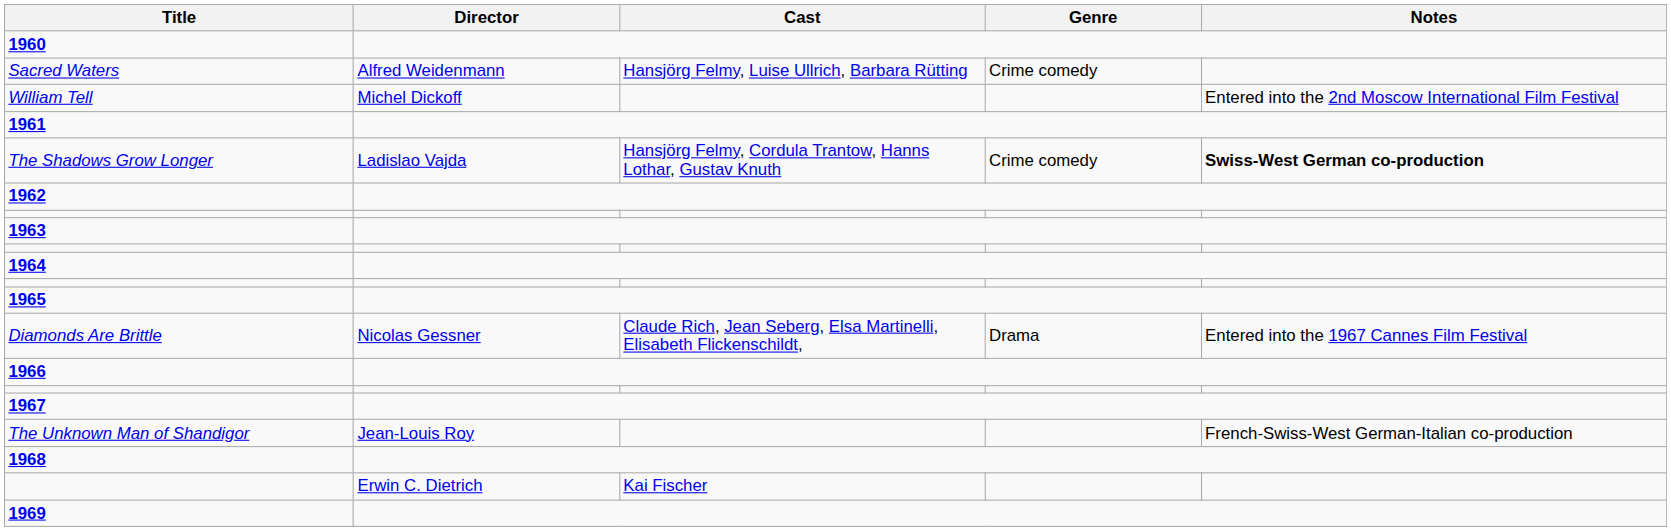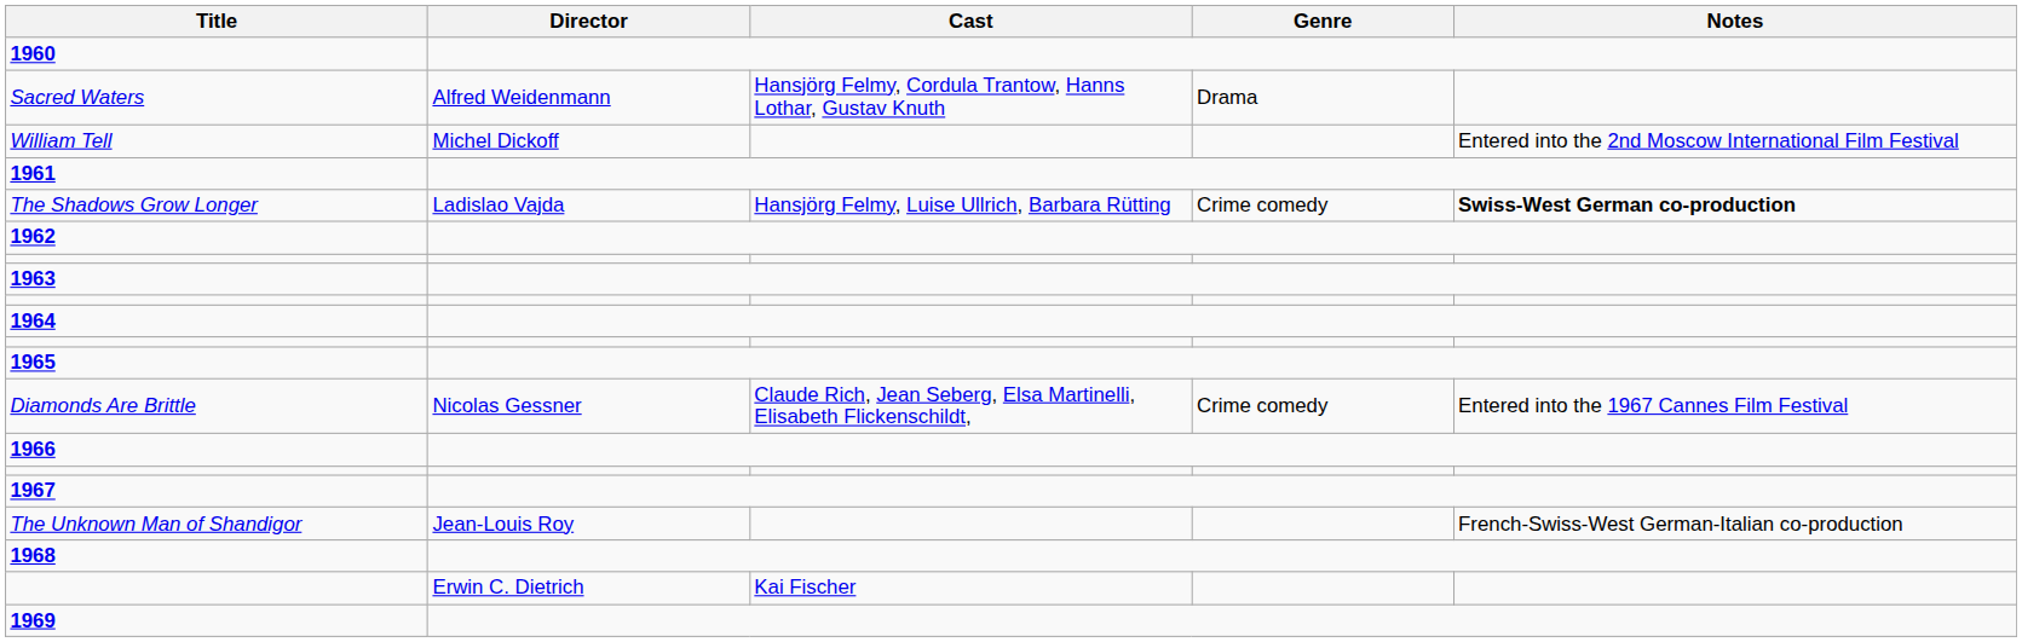Sacred Waters | Cast: Hansjörg Felmy, Luise Ullrich, Barbara Rütting -> Hansjörg Felmy, Cordula Trantow, Hanns Lothar, Gustav Knuth
Sacred Waters | Genre: Crime comedy -> Drama
The Shadows Grow Longer | Cast: Hansjörg Felmy, Cordula Trantow, Hanns Lothar, Gustav Knuth -> Hansjörg Felmy, Luise Ullrich, Barbara Rütting
Diamonds Are Brittle | Genre: Drama -> Crime comedy
